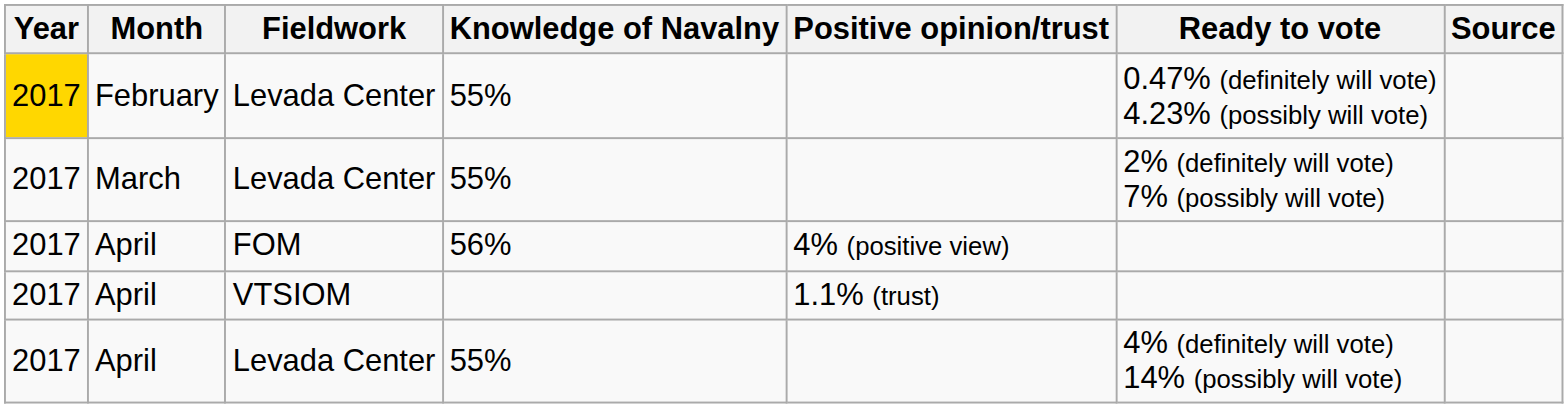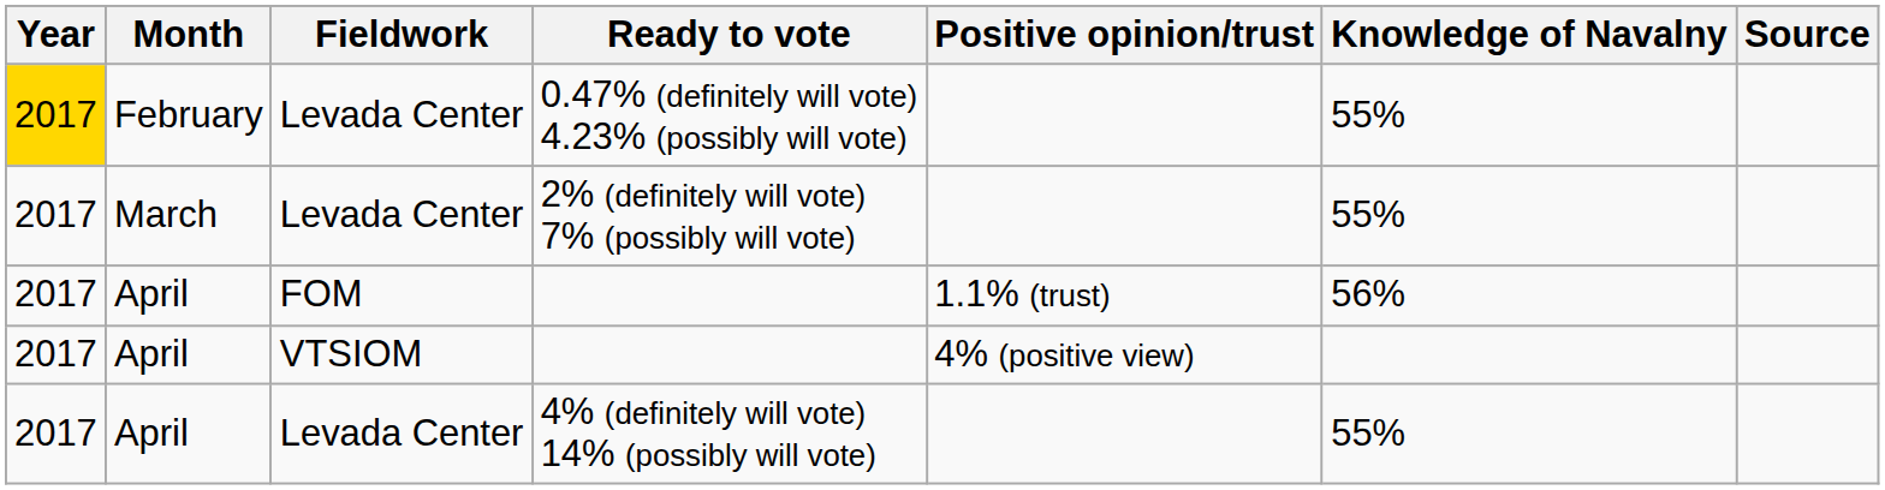columns swapped: Knowledge of Navalny <-> Ready to vote
April / FOM | Positive opinion/trust: 4% (positive view) -> 1.1% (trust)
April / VTSIOM | Positive opinion/trust: 1.1% (trust) -> 4% (positive view)
